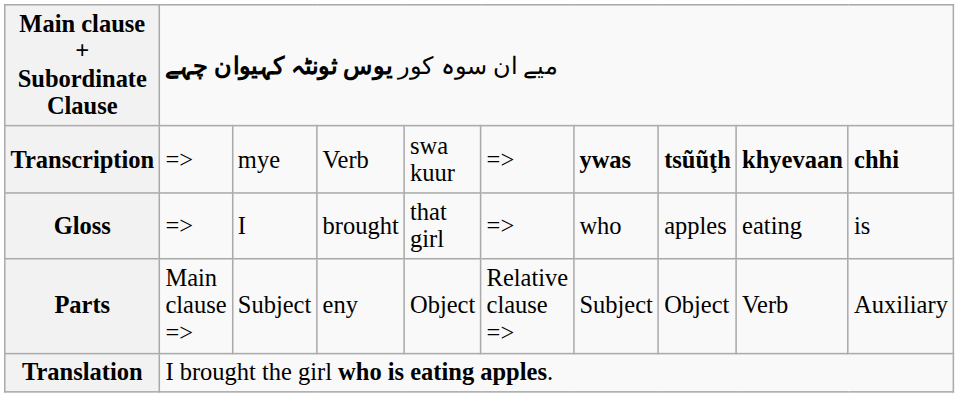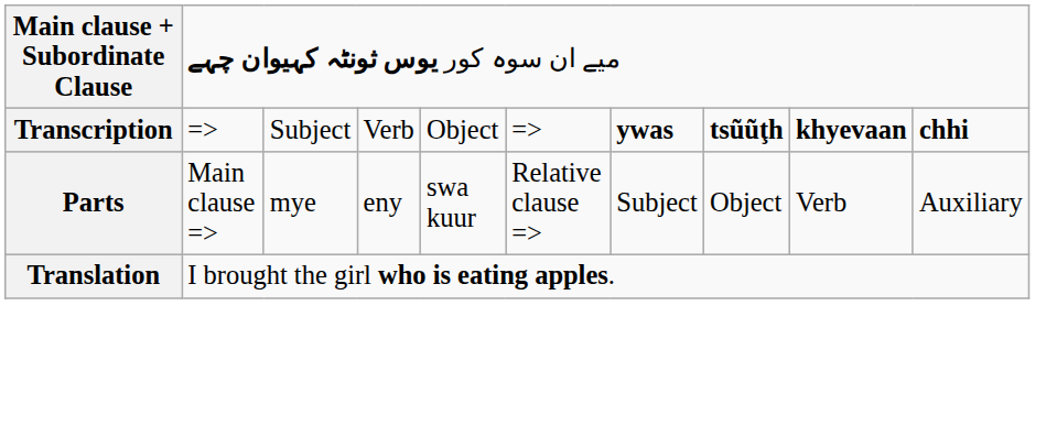Transcription | column 3: mye -> Subject
Transcription | column 5: swa kuur -> Object
- row: Gloss | => | I | brought | that girl | => | who | apples | eating | is
Parts | column 3: Subject -> mye
Parts | column 5: Object -> swa kuur
